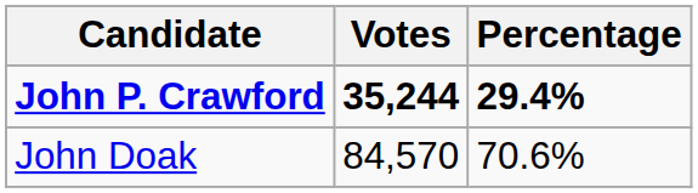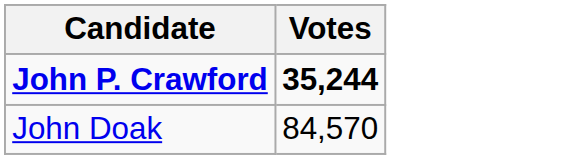- column: Percentage | 29.4% | 70.6%
